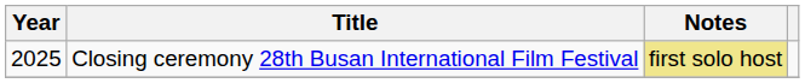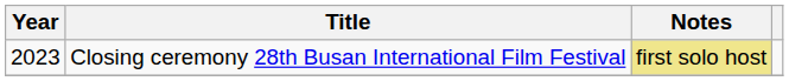Closing ceremony 28th Busan International Film Festival | Year: 2025 -> 2023
